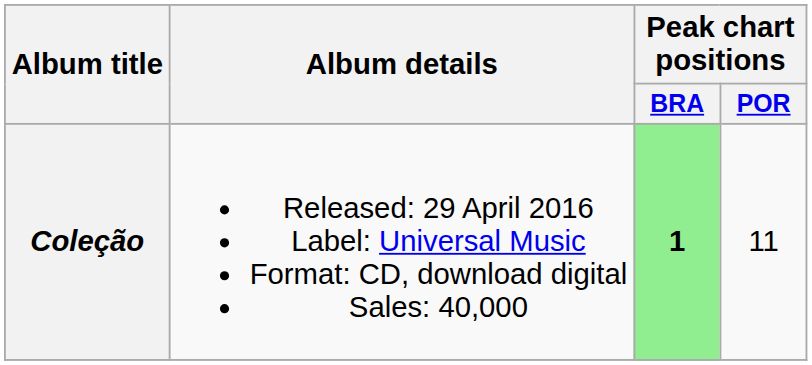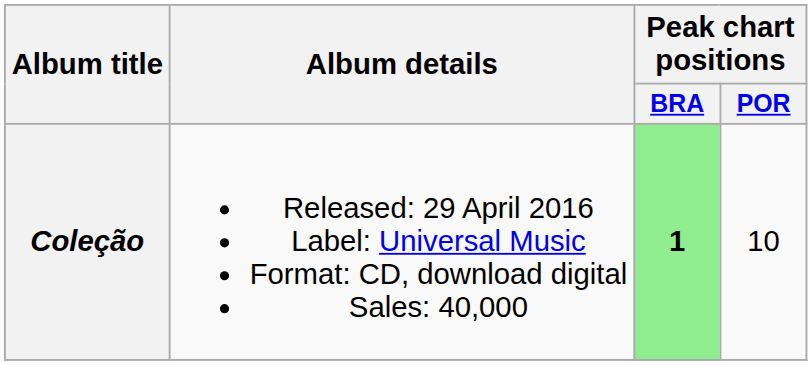Coleção | Peak chart positions / POR: 11 -> 10
